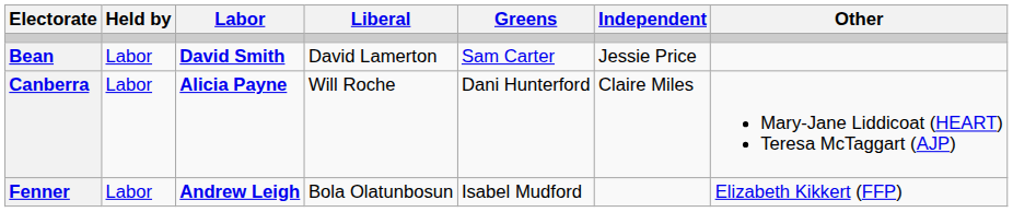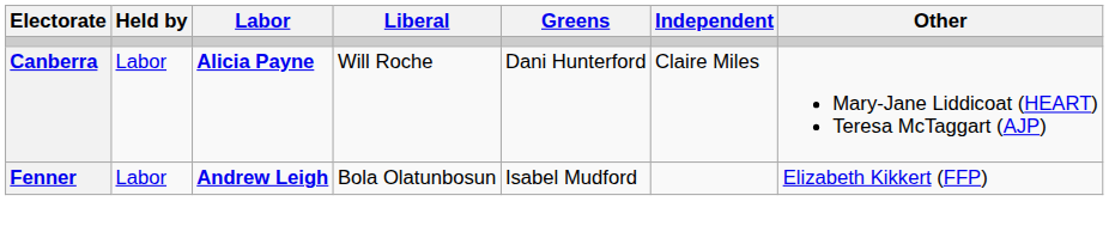- row: Bean | Labor | David Smith | David Lamerton | Sam Carter | Jessie Price
